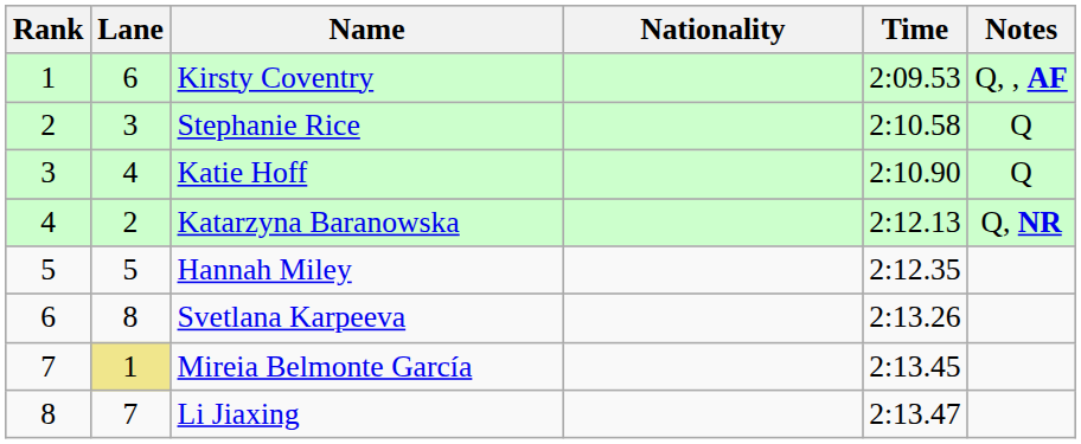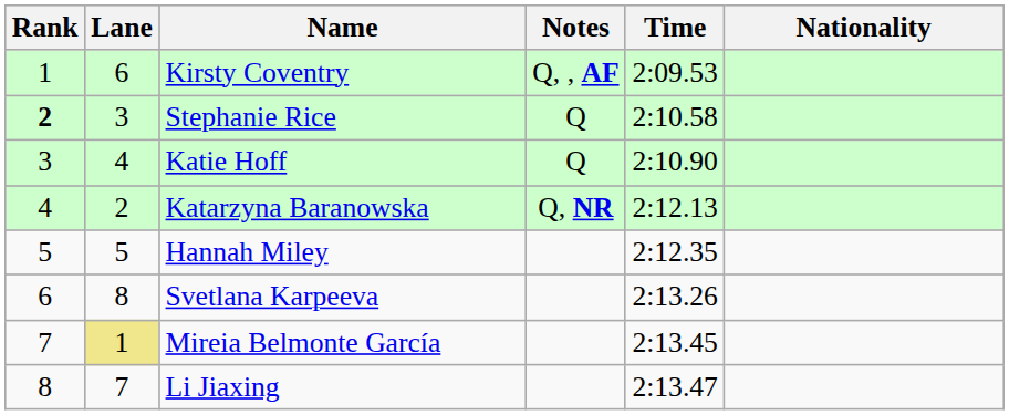columns swapped: Nationality <-> Notes
Stephanie Rice | Rank: normal -> bold
